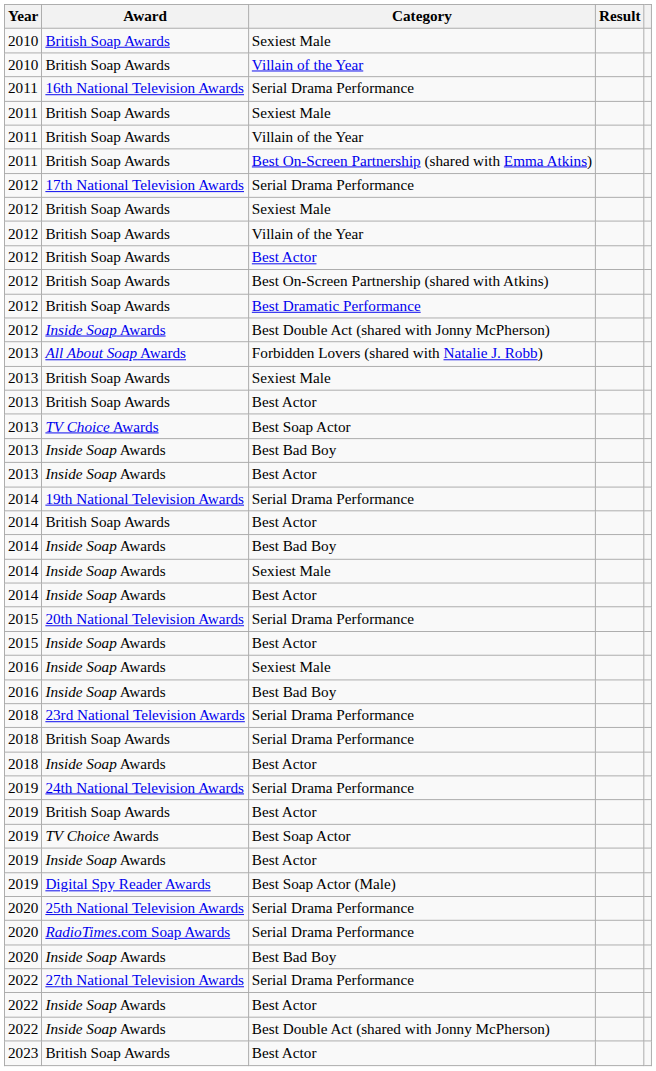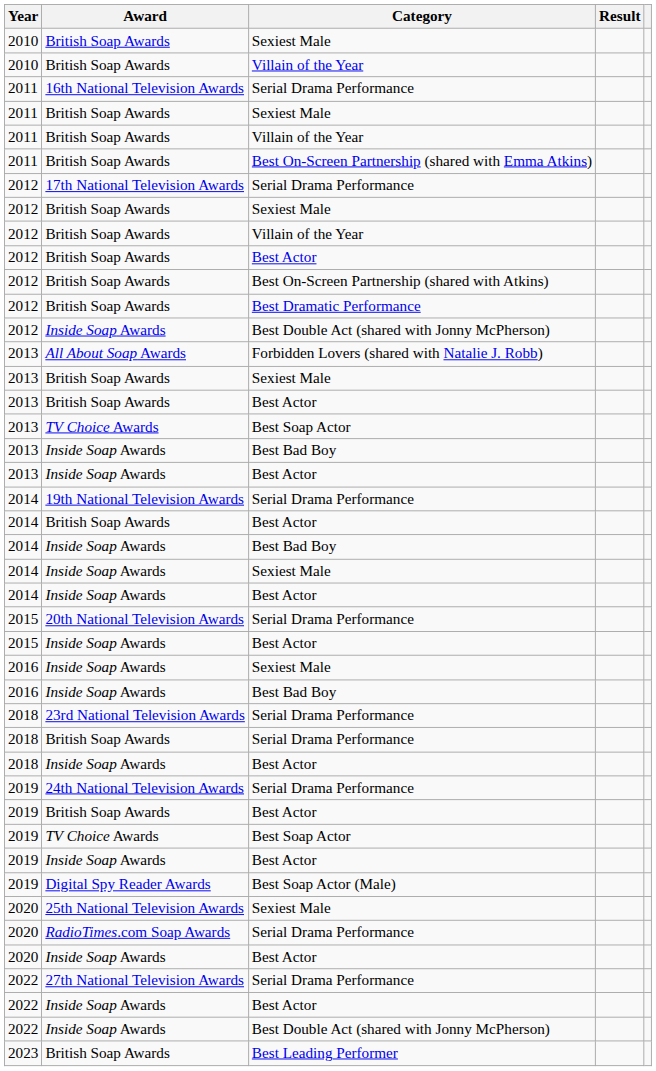25th National Television Awards | Category: Serial Drama Performance -> Sexiest Male
2020 / Inside Soap Awards | Category: Best Bad Boy -> Best Actor
2023 / British Soap Awards | Category: Best Actor -> Best Leading Performer
